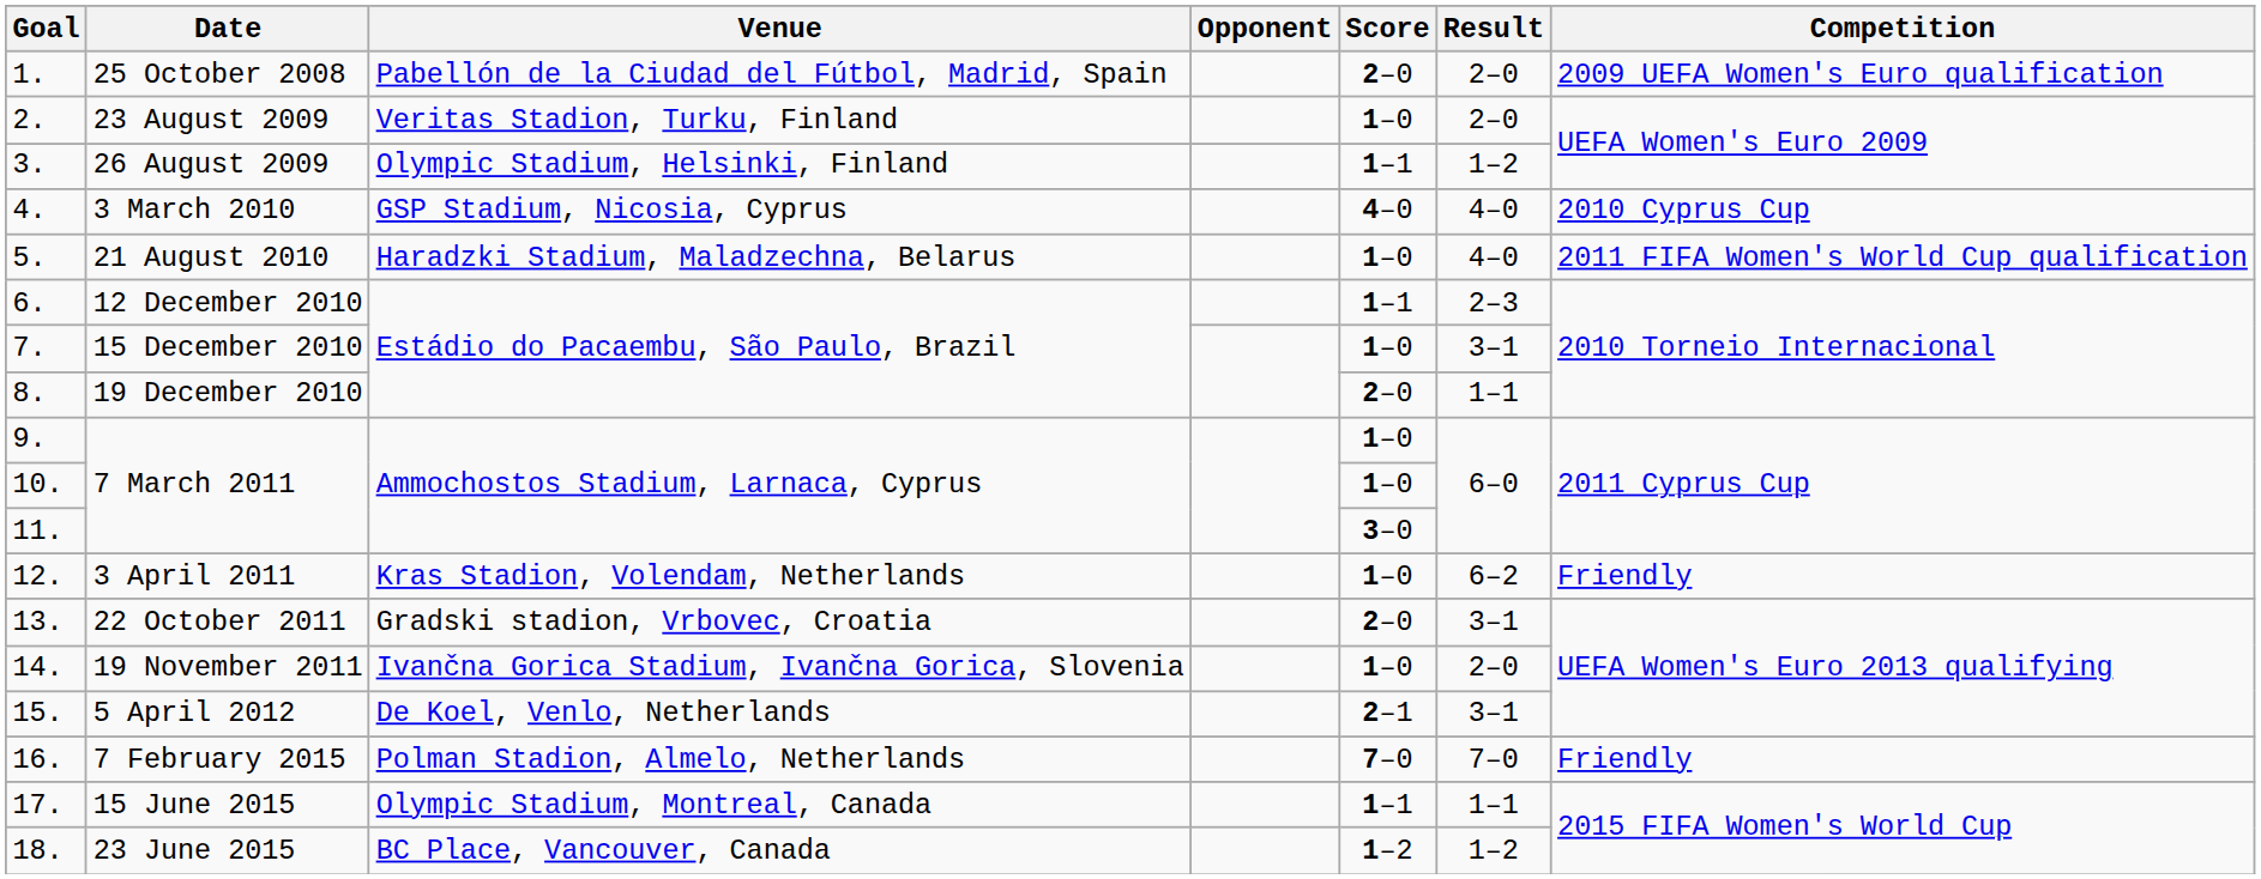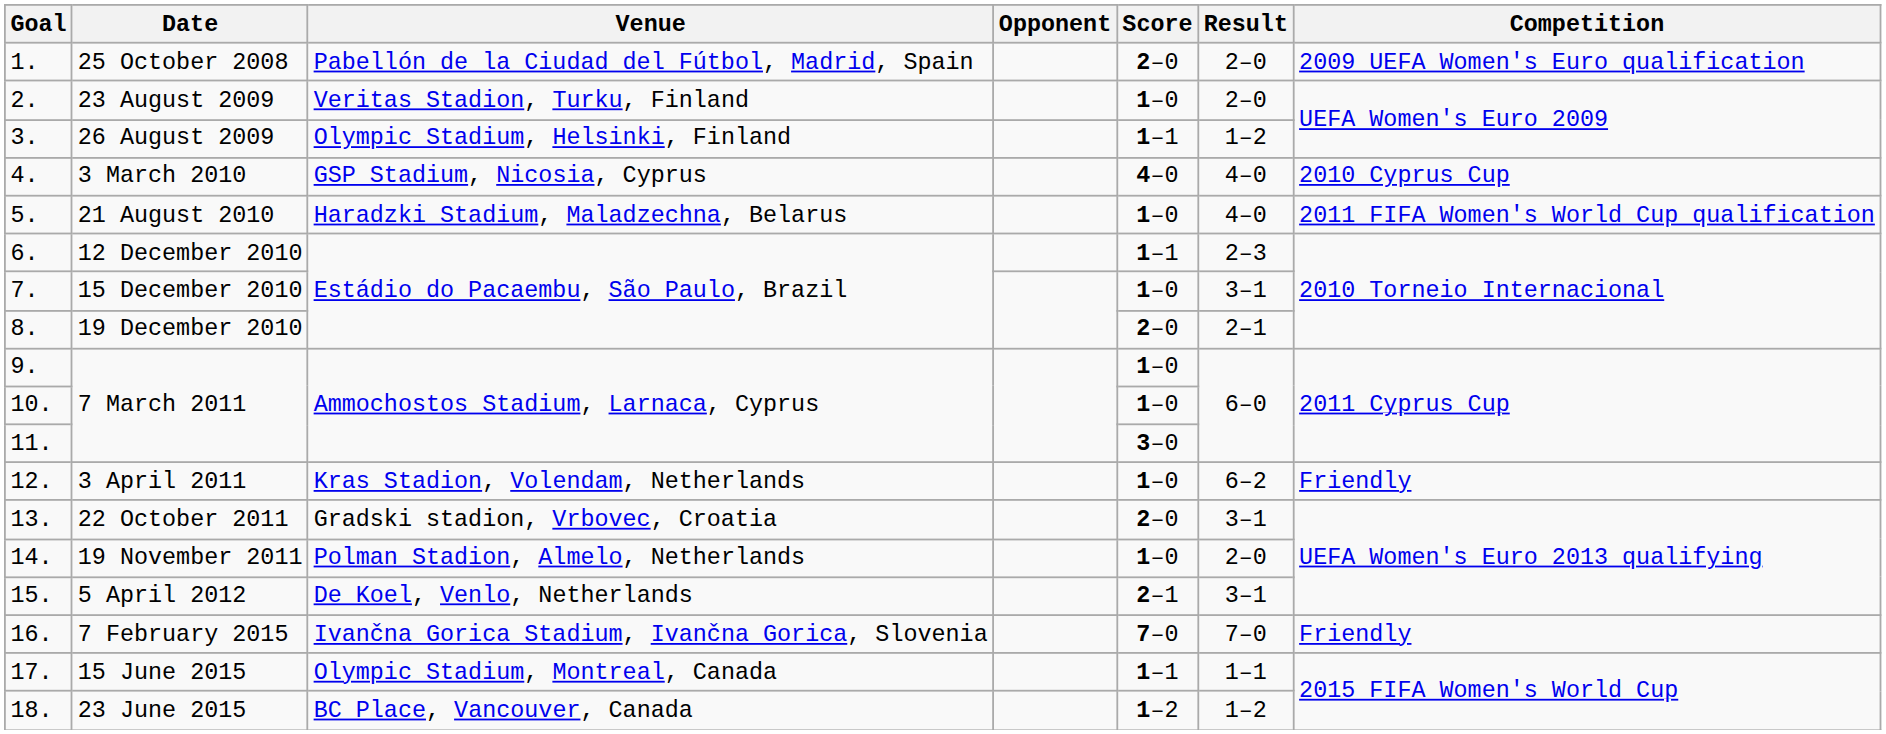8. | Result: 1–1 -> 2–1
14. | Venue: Ivančna Gorica Stadium, Ivančna Gorica, Slovenia -> Polman Stadion, Almelo, Netherlands
16. | Venue: Polman Stadion, Almelo, Netherlands -> Ivančna Gorica Stadium, Ivančna Gorica, Slovenia
